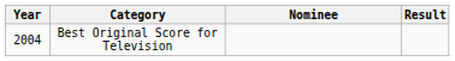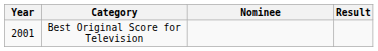Best Original Score for Television | Year: 2004 -> 2001
